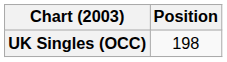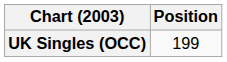UK Singles (OCC) | Position: 198 -> 199
